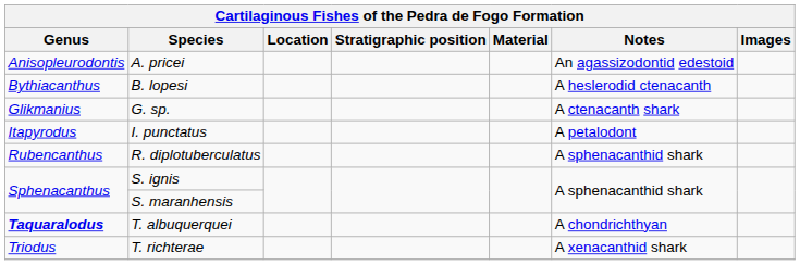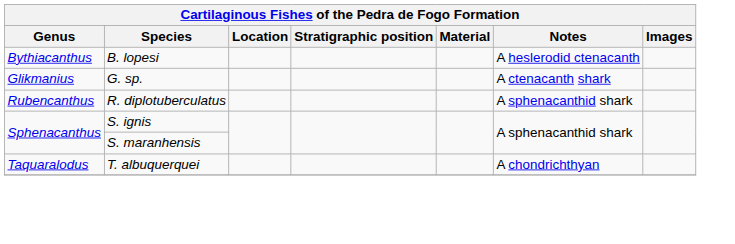- row: Anisopleurodontis | A. pricei | An agassizodontid edestoid
- row: Itapyrodus | I. punctatus | A petalodont
T. albuquerquei | Genus: bold -> normal
- row: Triodus | T. richterae | A xenacanthid shark
